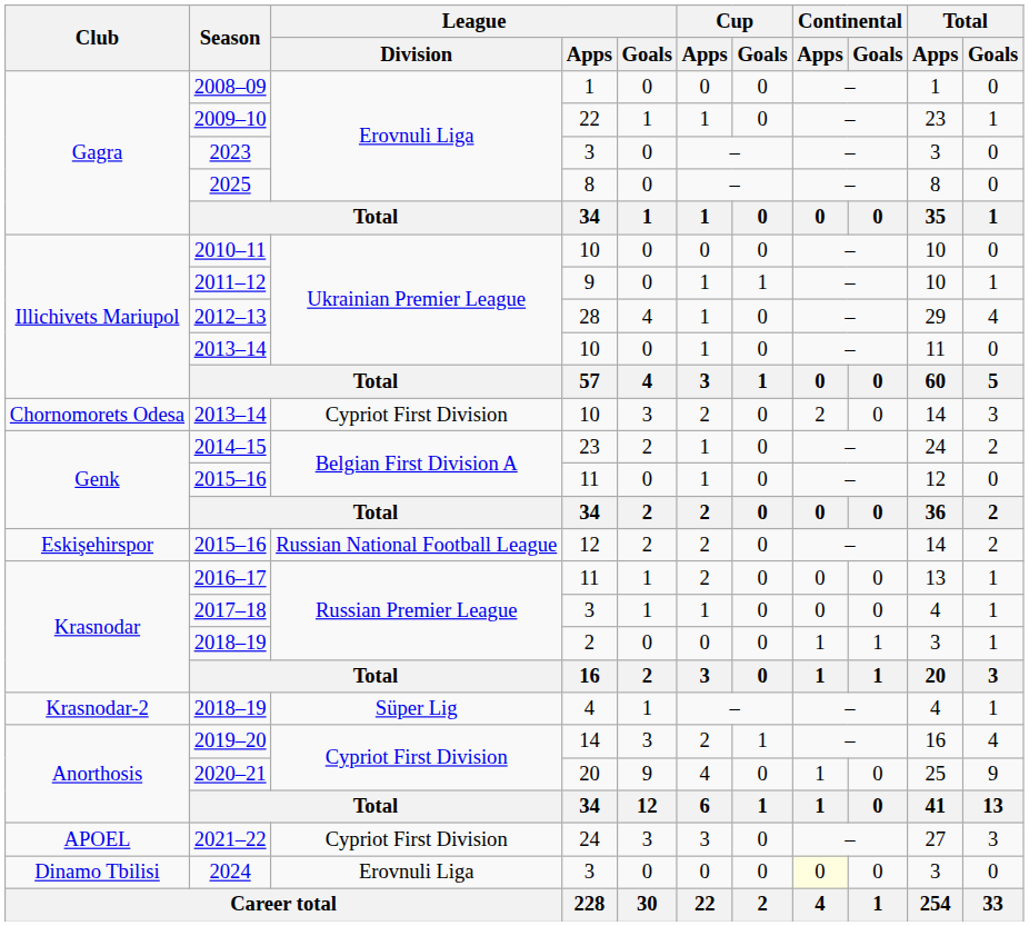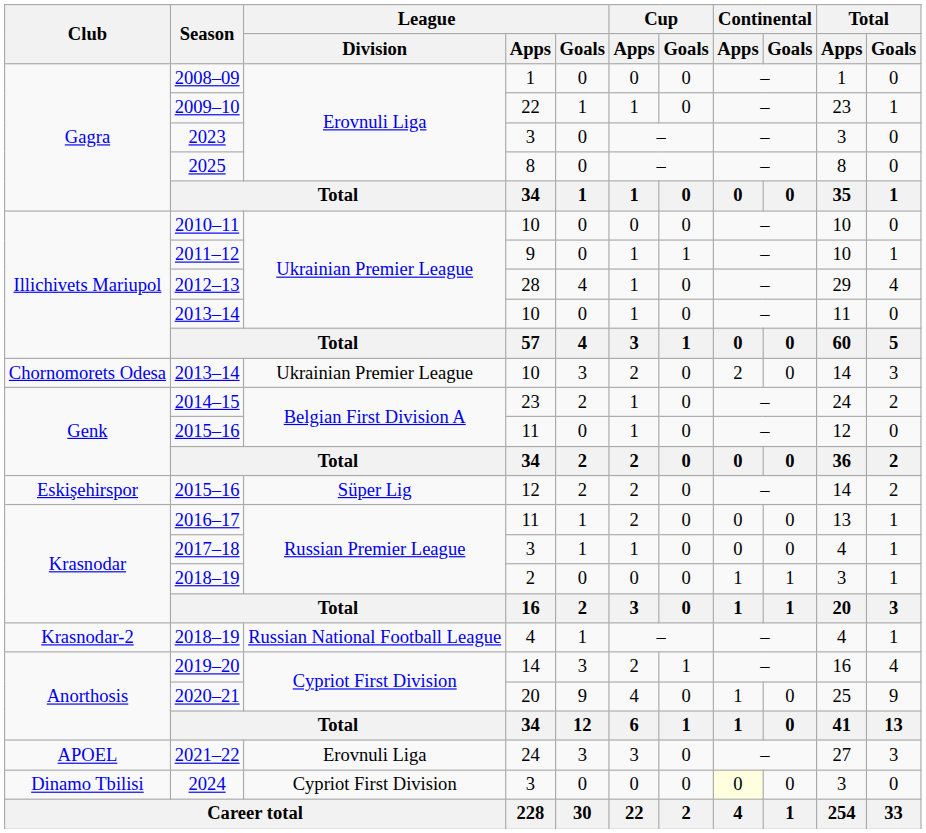Chornomorets Odesa / 2013–14 | League / Division: Cypriot First Division -> Ukrainian Premier League
Eskişehirspor / 2015–16 | League / Division: Russian National Football League -> Süper Lig
Krasnodar-2 / 2018–19 | League / Division: Süper Lig -> Russian National Football League
2021–22 | League / Division: Cypriot First Division -> Erovnuli Liga
2024 | League / Division: Erovnuli Liga -> Cypriot First Division
